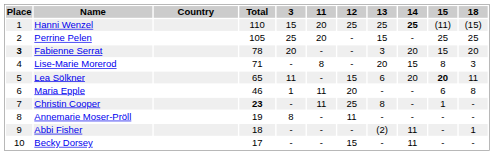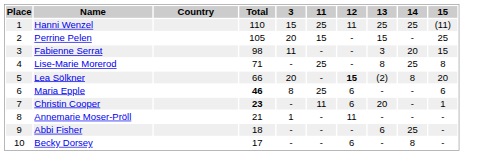- column: 18 | (15) | 25 | 20 | 3 | 11 | 8 | - | - | 1 | -
Hanni Wenzel | 11: 20 -> 25
Hanni Wenzel | 12: 25 -> 11
Hanni Wenzel | 14: bold -> normal
Perrine Pelen | 3: 25 -> 20
Perrine Pelen | 11: 20 -> 15
Fabienne Serrat | Place: bold -> normal
Fabienne Serrat | Total: 78 -> 98
Fabienne Serrat | 3: 20 -> 11
Lise-Marie Morerod | 11: 8 -> 25
Lise-Marie Morerod | 13: 20 -> 8
Lise-Marie Morerod | 14: 15 -> 25
Lea Sölkner | Total: 65 -> 66
Lea Sölkner | 3: 11 -> 20
Lea Sölkner | 12: normal -> bold
Lea Sölkner | 13: 6 -> (2)
Lea Sölkner | 14: 20 -> 8
Lea Sölkner | 15: bold -> normal
Maria Epple | Total: normal -> bold
Maria Epple | 3: 1 -> 8
Maria Epple | 11: 11 -> 25
Maria Epple | 12: 20 -> 6
Christin Cooper | 12: 25 -> 6
Christin Cooper | 13: 8 -> 20
Annemarie Moser-Pröll | Total: 19 -> 21
Annemarie Moser-Pröll | 3: 8 -> 1
Abbi Fisher | 13: (2) -> 6
Abbi Fisher | 14: 11 -> 25
Becky Dorsey | 12: 15 -> 6
Becky Dorsey | 14: 11 -> 8
